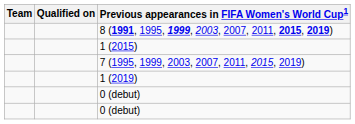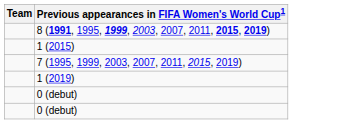- column: Qualified on
